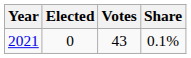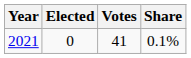2021 | Votes: 43 -> 41
